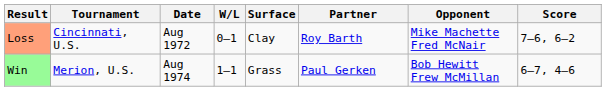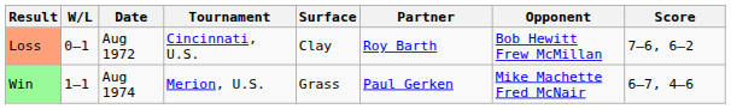columns swapped: W/L <-> Tournament
Loss | Opponent: Mike Machette Fred McNair -> Bob Hewitt Frew McMillan
Win | Opponent: Bob Hewitt Frew McMillan -> Mike Machette Fred McNair
